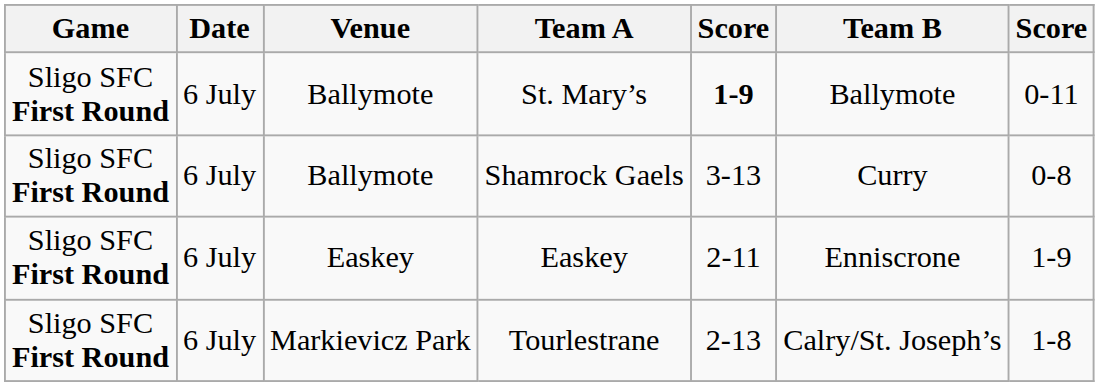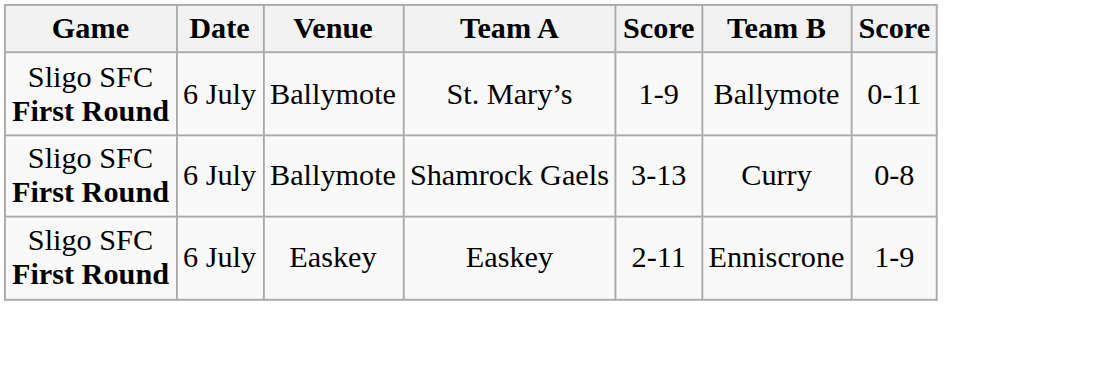St. Mary’s | column 5: bold -> normal
- row: Sligo SFC First Round | 6 July | Markievicz Park | Tourlestrane | 2-13 | Calry/St. Joseph’s | 1-8
